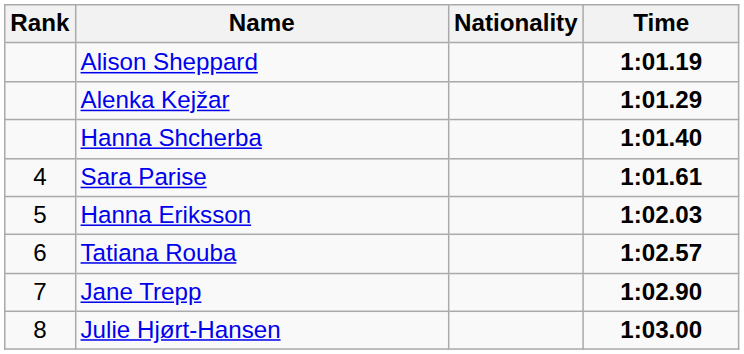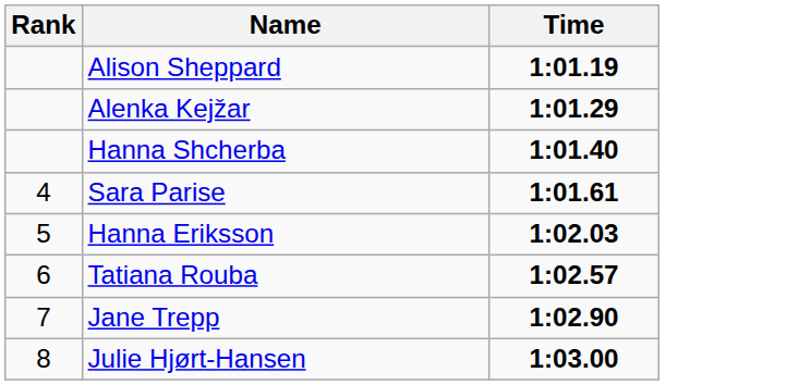- column: Nationality
